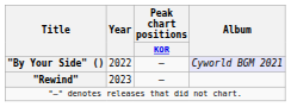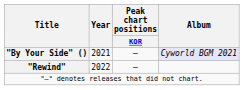"By Your Side" () | Year: 2022 -> 2021
"Rewind" | Year: 2023 -> 2022
